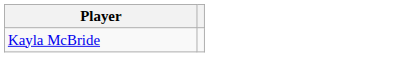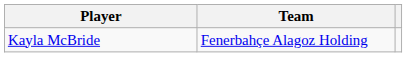+ column: Team | Fenerbahçe Alagoz Holding
